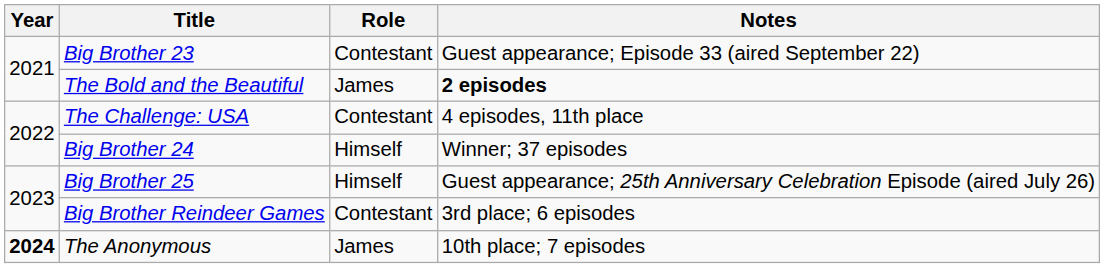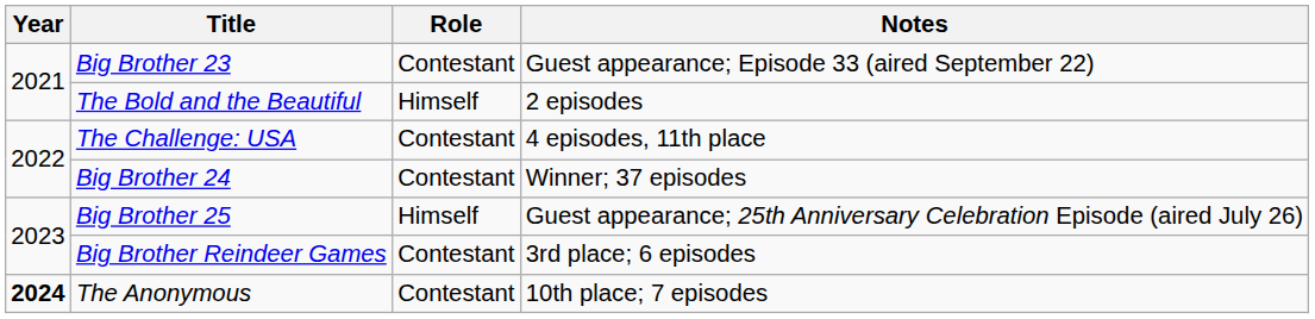The Bold and the Beautiful | Role: James -> Himself
The Bold and the Beautiful | Notes: bold -> normal
Big Brother 24 | Role: Himself -> Contestant
The Anonymous | Role: James -> Contestant
